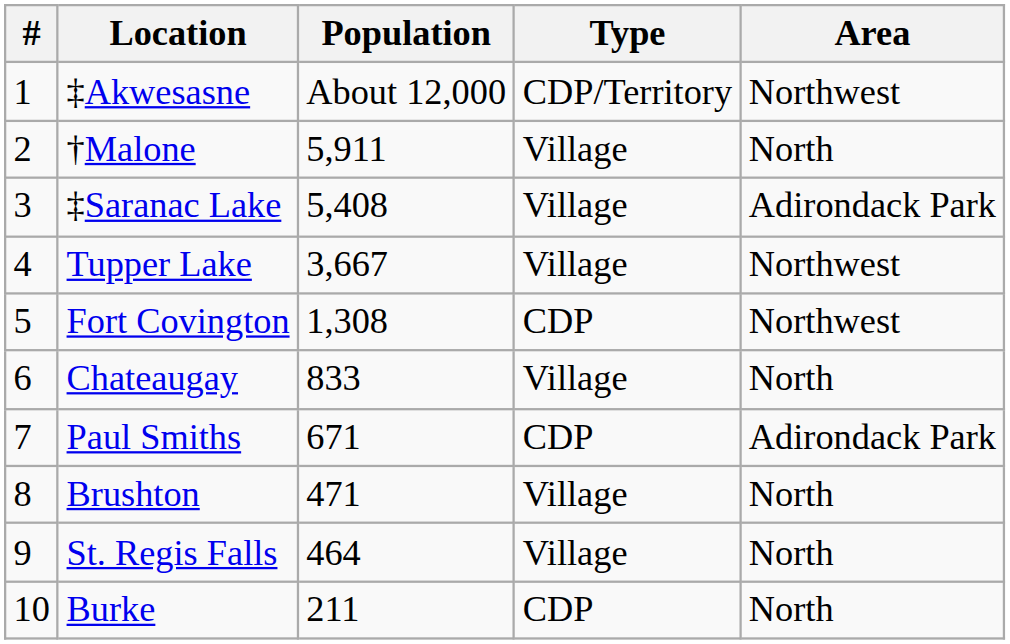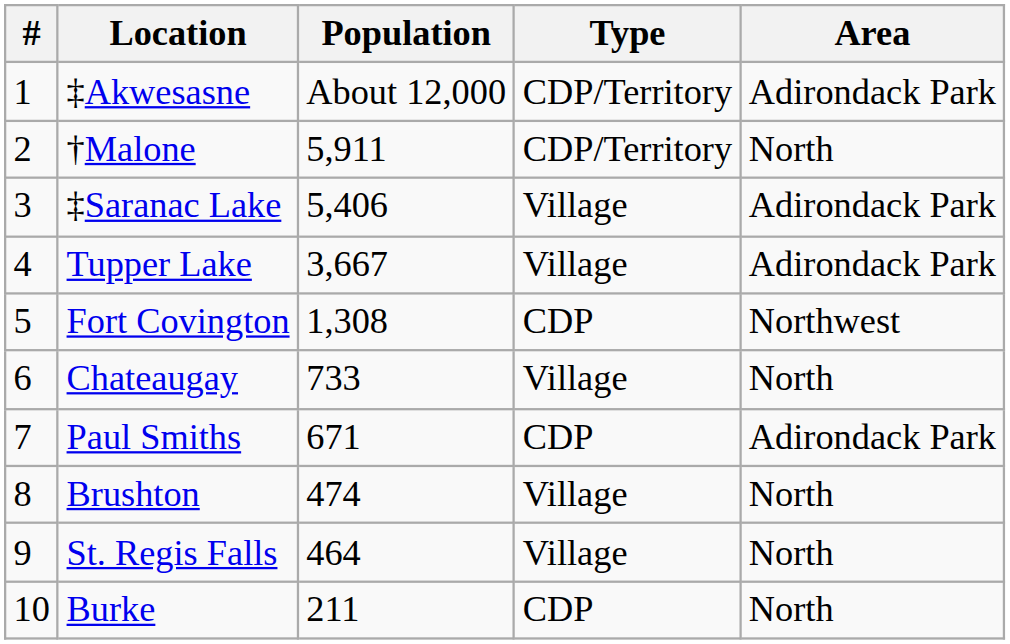‡Akwesasne | Area: Northwest -> Adirondack Park
†Malone | Type: Village -> CDP/Territory
‡Saranac Lake | Population: 5,408 -> 5,406
Tupper Lake | Area: Northwest -> Adirondack Park
Chateaugay | Population: 833 -> 733
Brushton | Population: 471 -> 474
